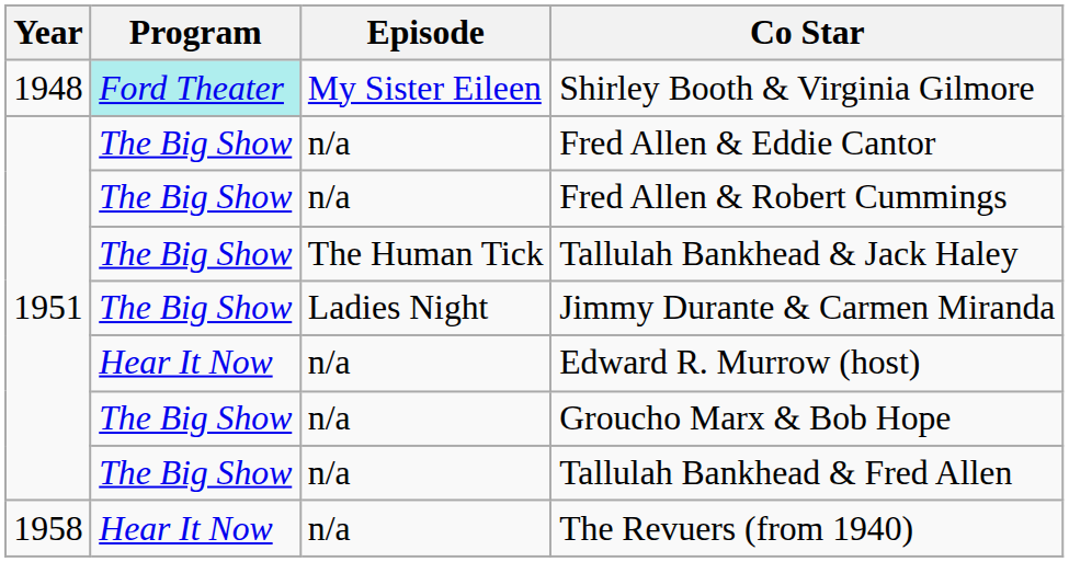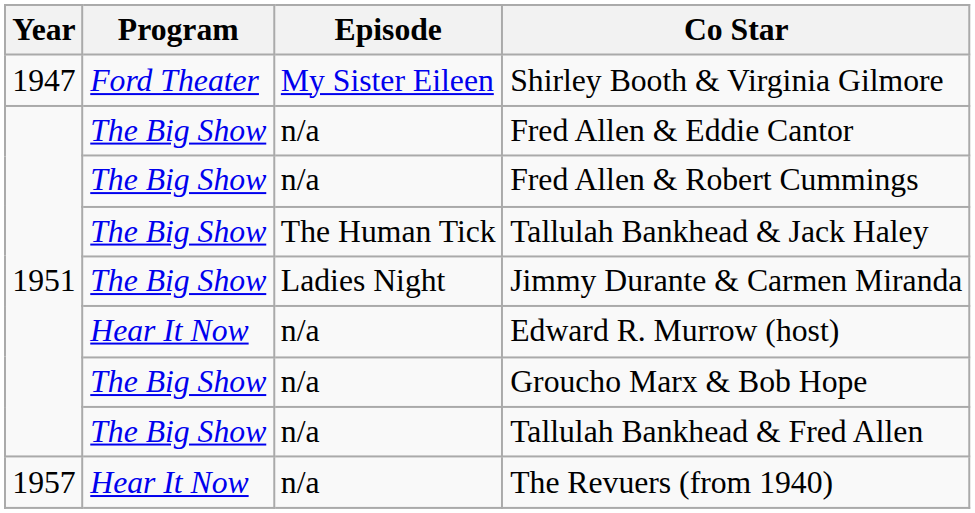Shirley Booth & Virginia Gilmore | Year: 1948 -> 1947
Shirley Booth & Virginia Gilmore | Program: paleturquoise background -> no background
The Revuers (from 1940) | Year: 1958 -> 1957
